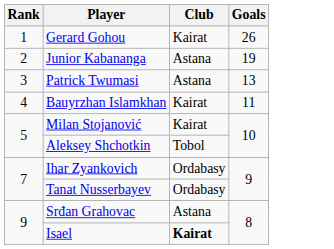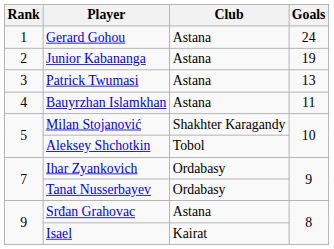Gerard Gohou | Club: Kairat -> Astana
Gerard Gohou | Goals: 26 -> 24
Bauyrzhan Islamkhan | Club: Kairat -> Astana
Milan Stojanović | Club: Kairat -> Shakhter Karagandy
Isael | Club: bold -> normal
